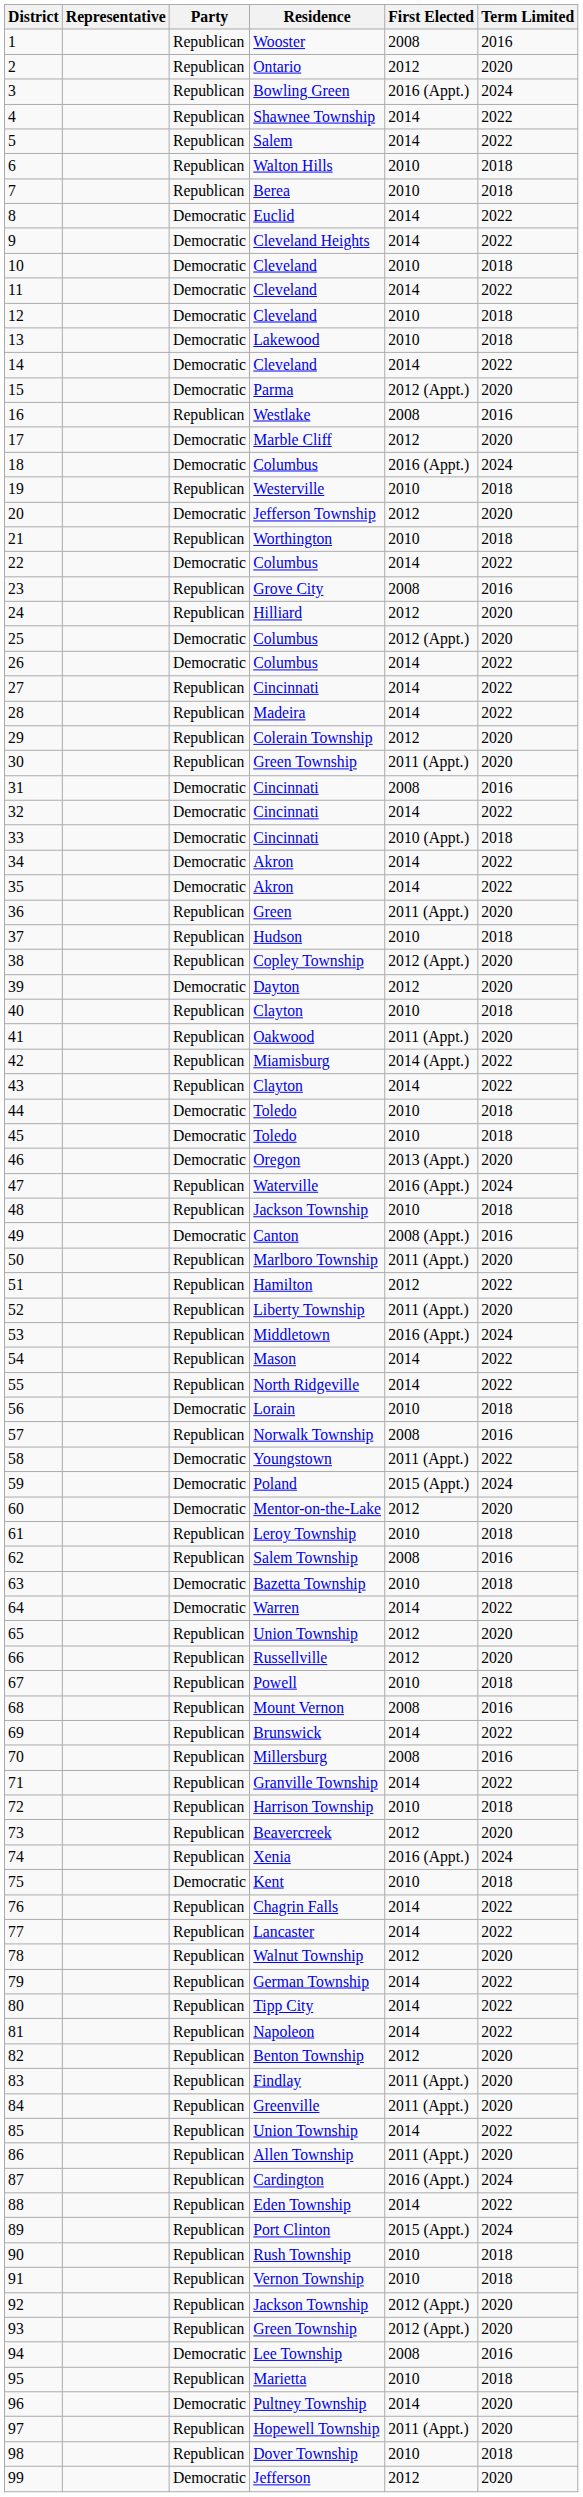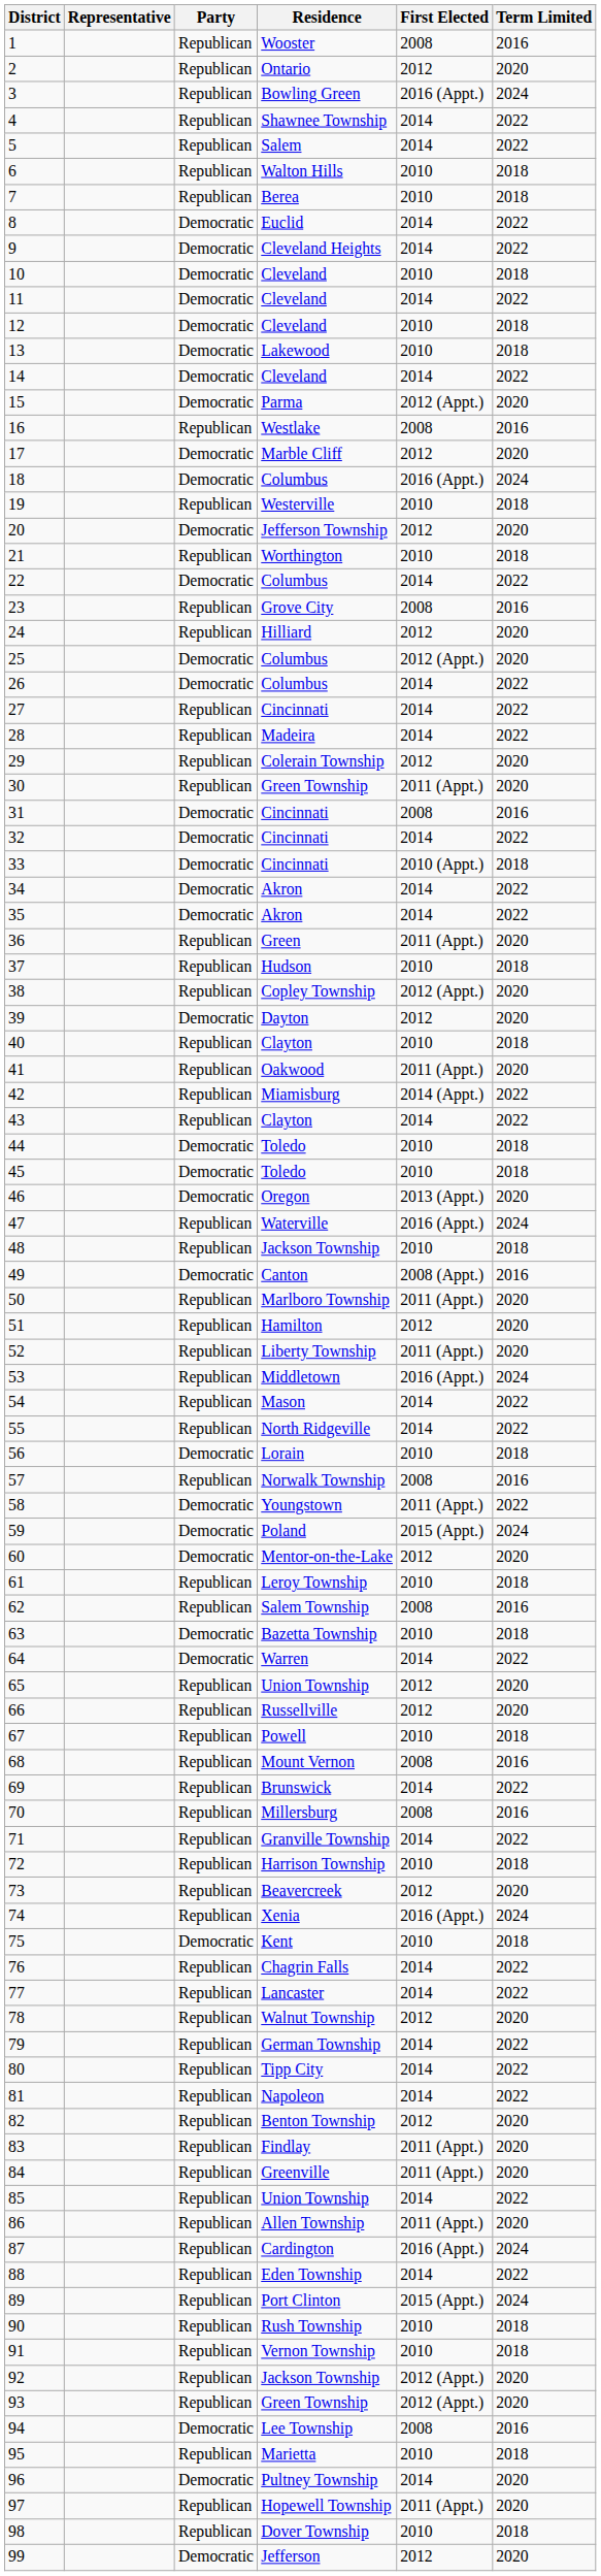51 | Term Limited: 2022 -> 2020
